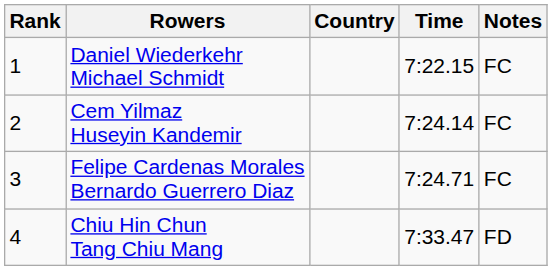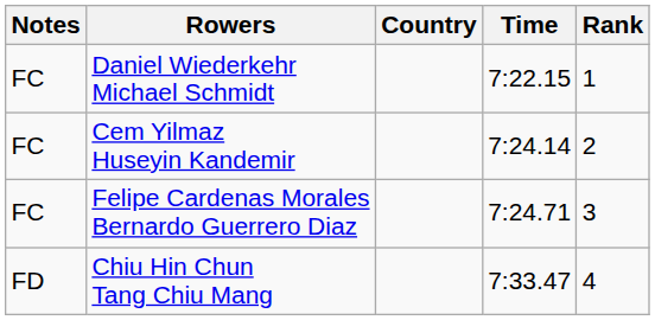columns swapped: Rank <-> Notes
